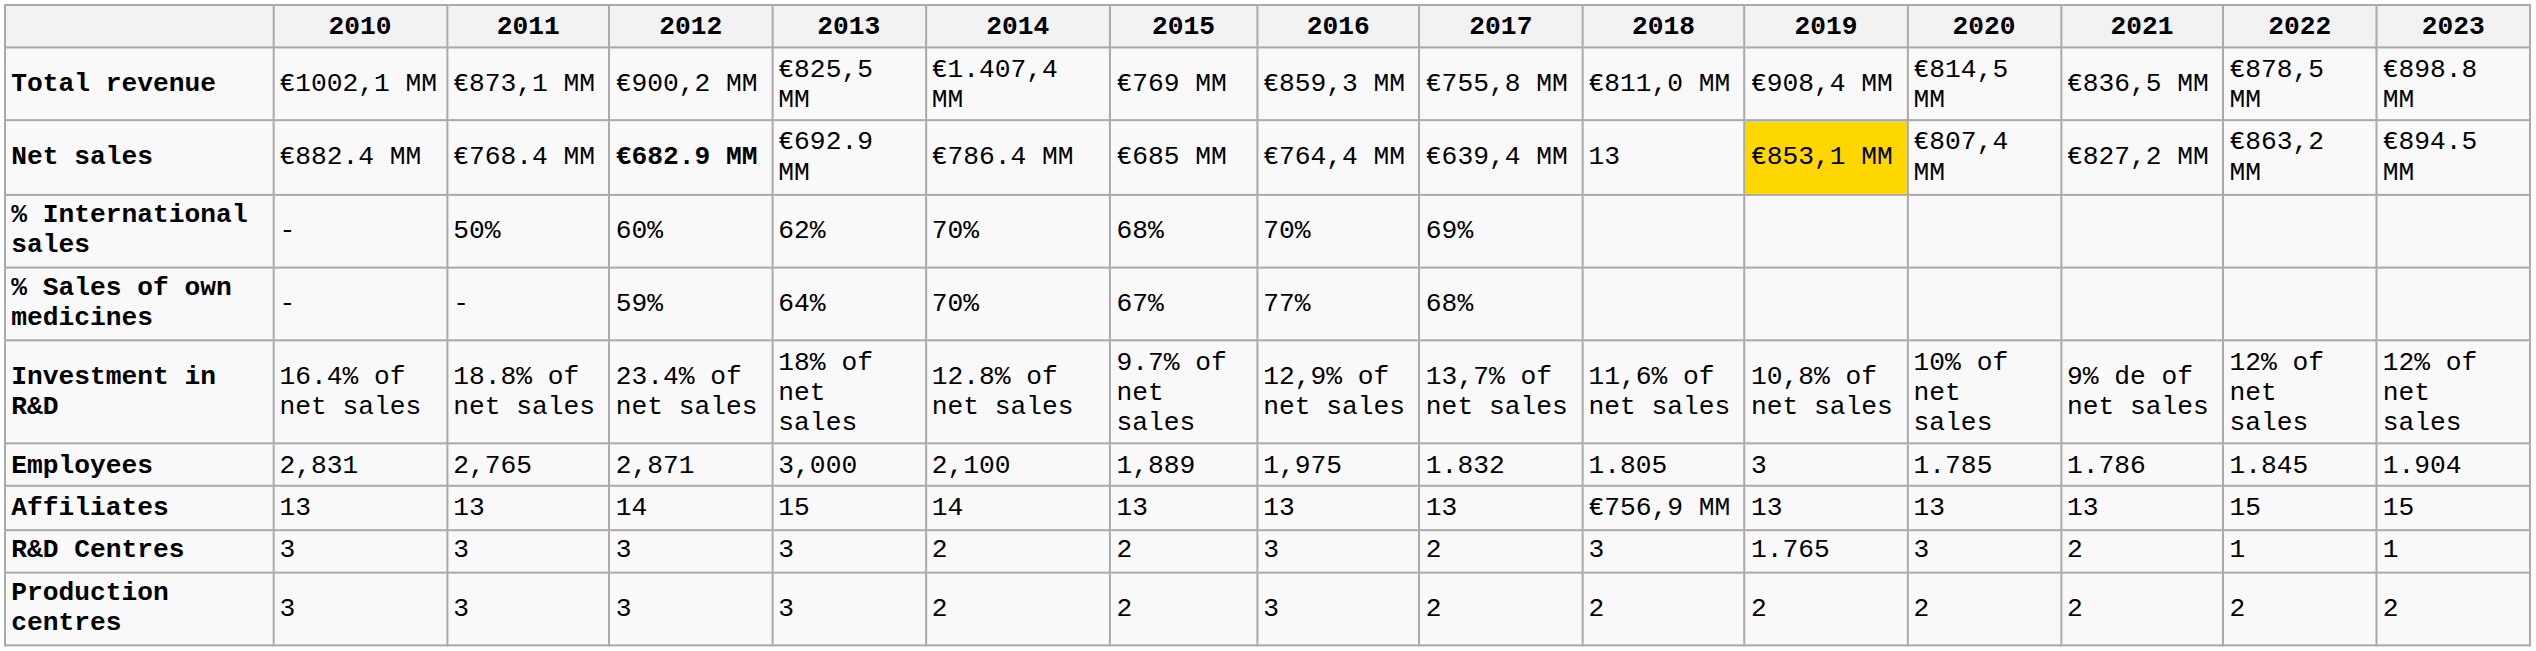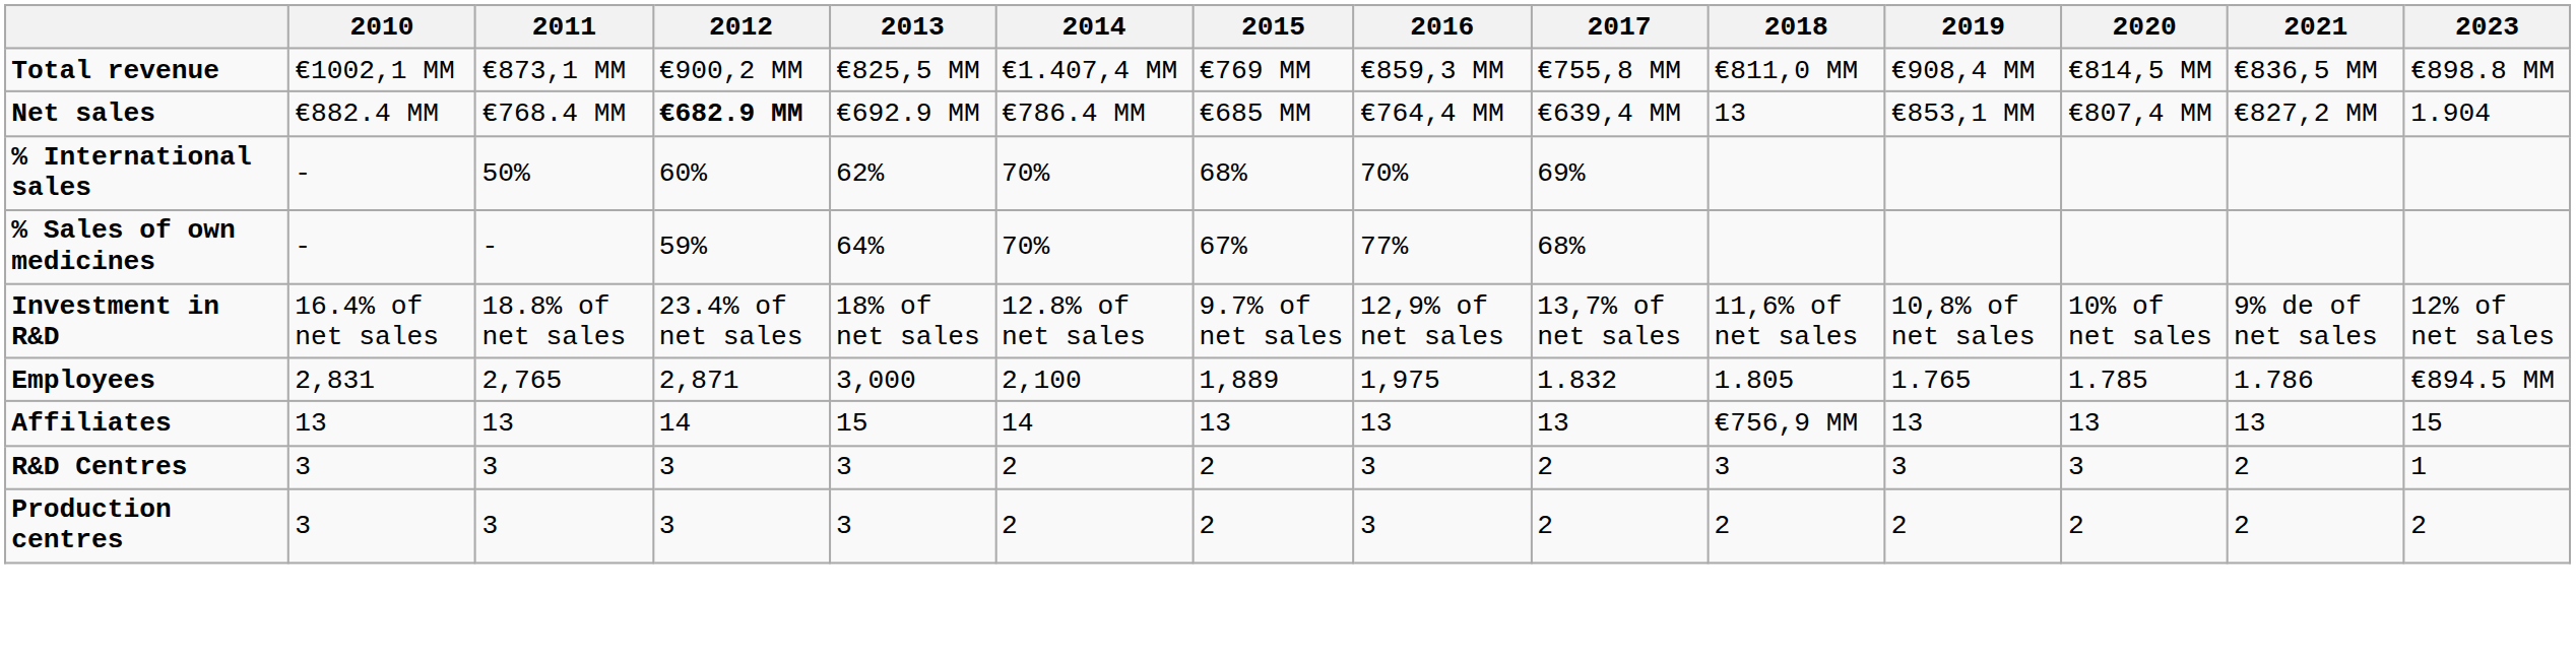- column: 2022 | €878,5 MM | €863,2 MM | 12% of net sales | 1.845 | 15 | 1 | 2
Net sales | 2019: gold background -> no background
Net sales | 2023: €894.5 MM -> 1.904
Employees | 2019: 3 -> 1.765
Employees | 2023: 1.904 -> €894.5 MM
R&D Centres | 2019: 1.765 -> 3
